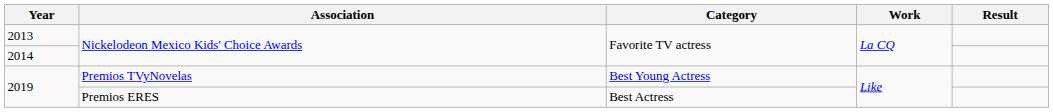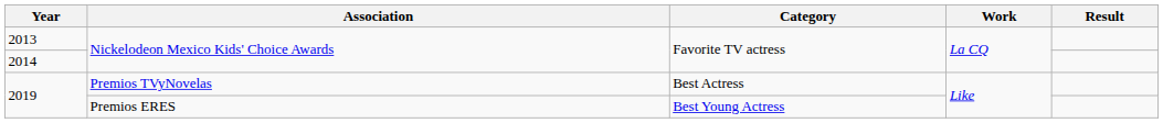2019 / Premios TVyNovelas | Category: Best Young Actress -> Best Actress
2019 / Premios ERES | Category: Best Actress -> Best Young Actress
